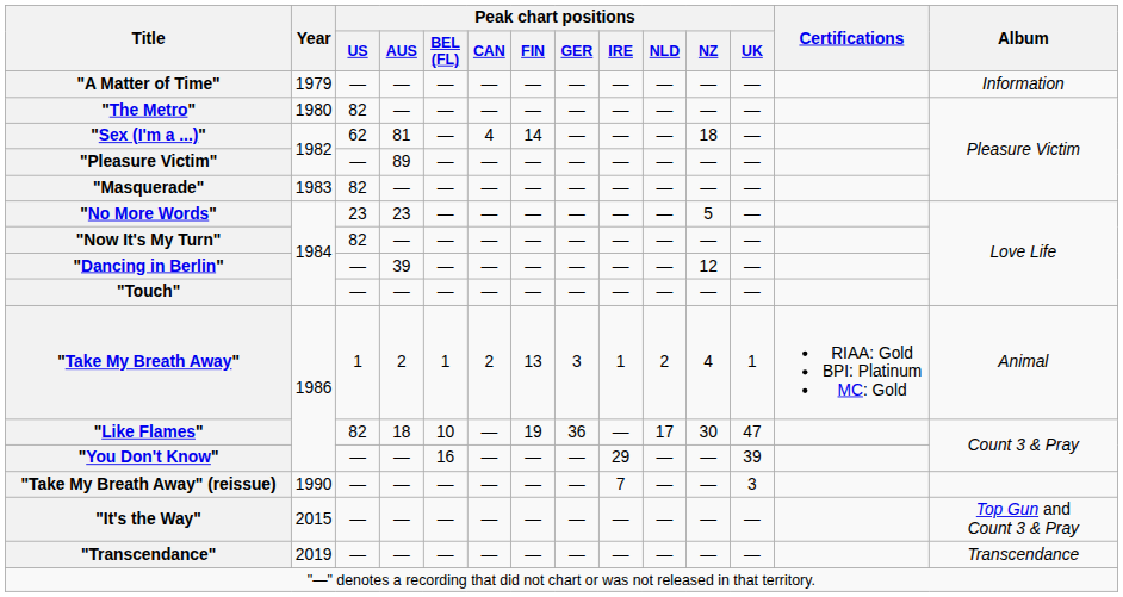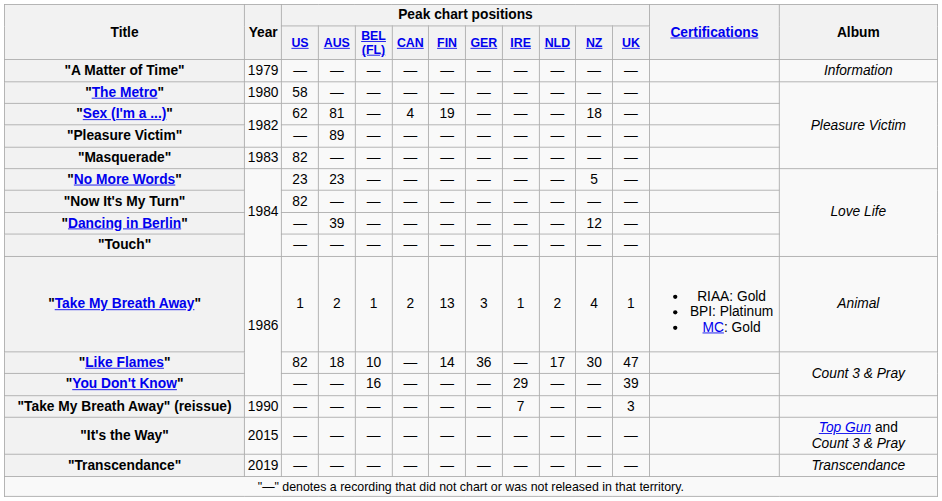"The Metro" | Peak chart positions / US: 82 -> 58
"Sex (I'm a ...)" | Peak chart positions / FIN: 14 -> 19
"Like Flames" | Peak chart positions / FIN: 19 -> 14
